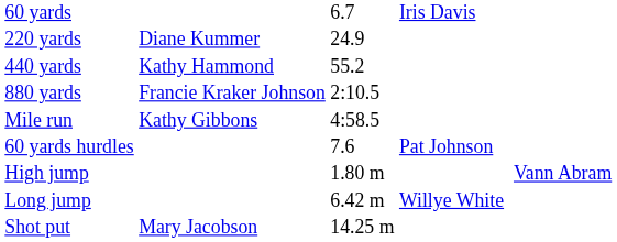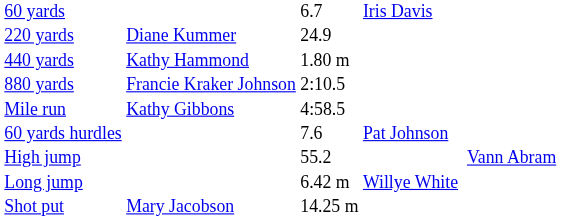440 yards | column 3: 55.2 -> 1.80 m
High jump | column 3: 1.80 m -> 55.2
